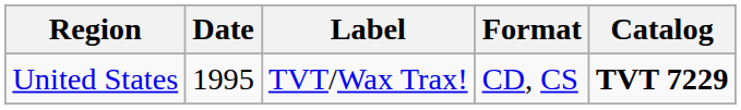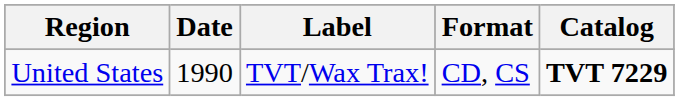United States | Date: 1995 -> 1990
